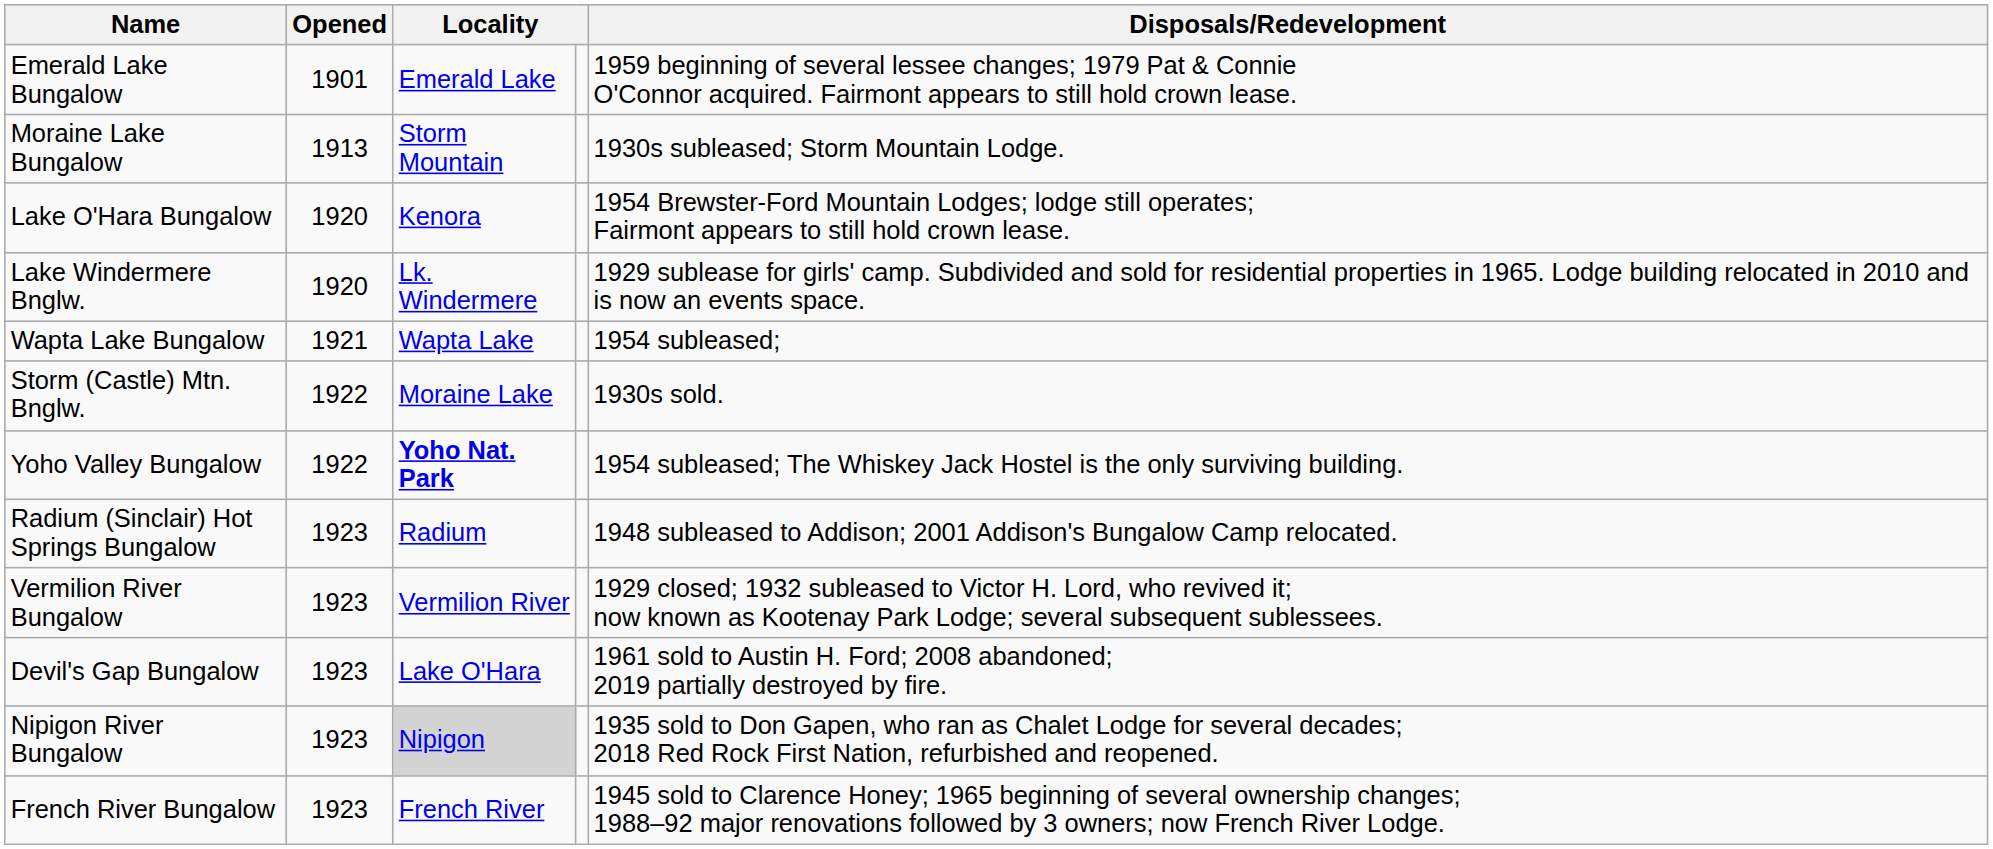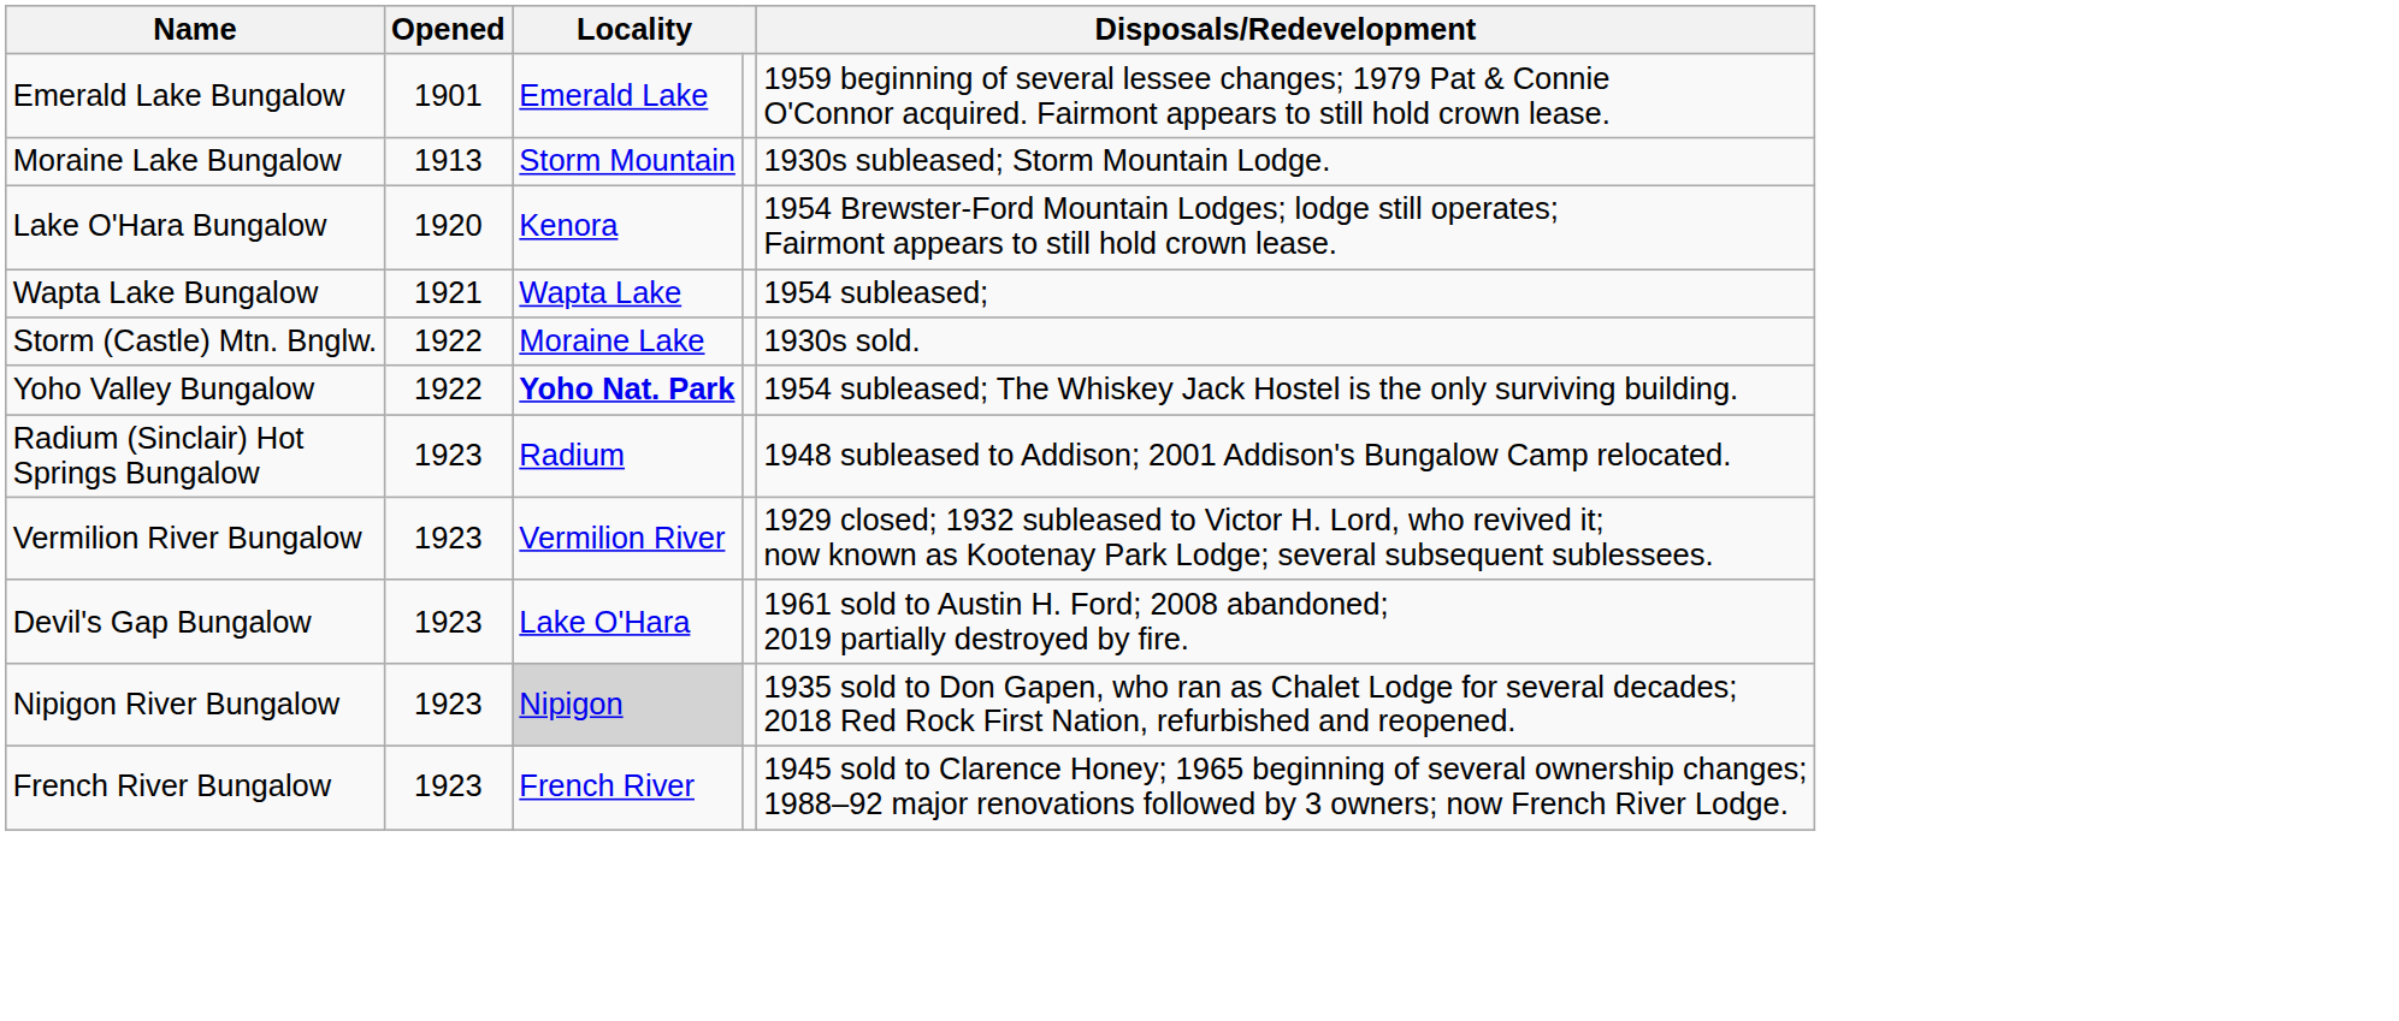- row: Lake Windermere Bnglw. | 1920 | Lk. Windermere | 1929 sublease for girls' camp. Subdivided and sold for residential properties in 1965. Lodge building relocated in 2010 and is now an events space.
